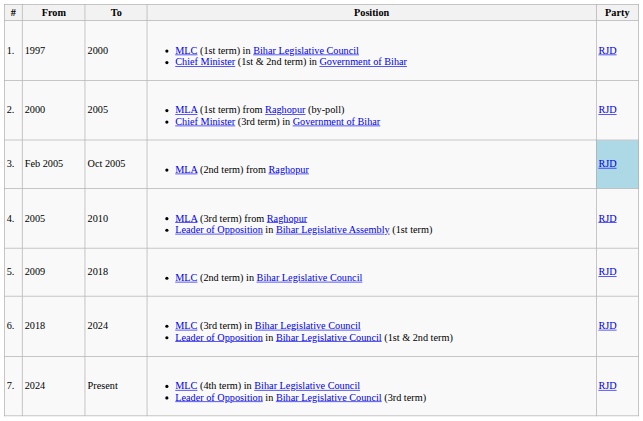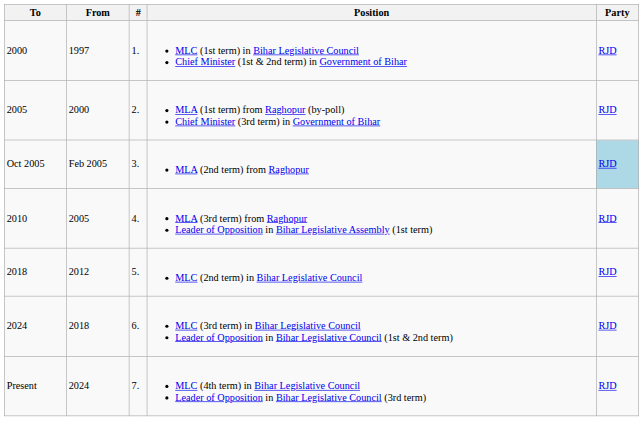columns swapped: # <-> To
MLC (2nd term) in Bihar Legislative Council | From: 2009 -> 2012
